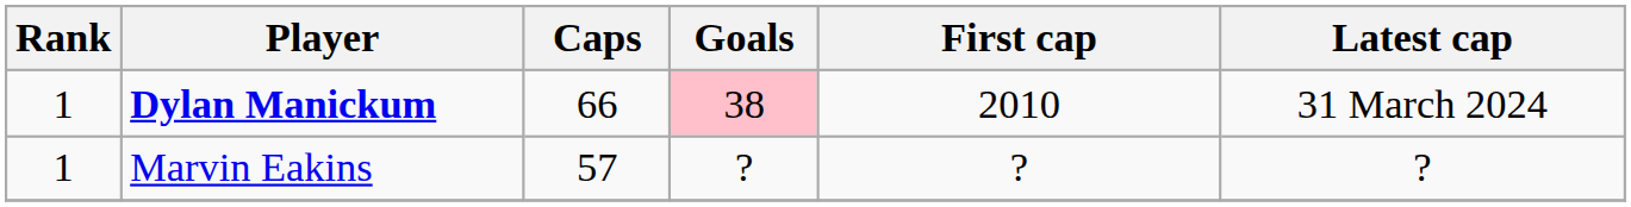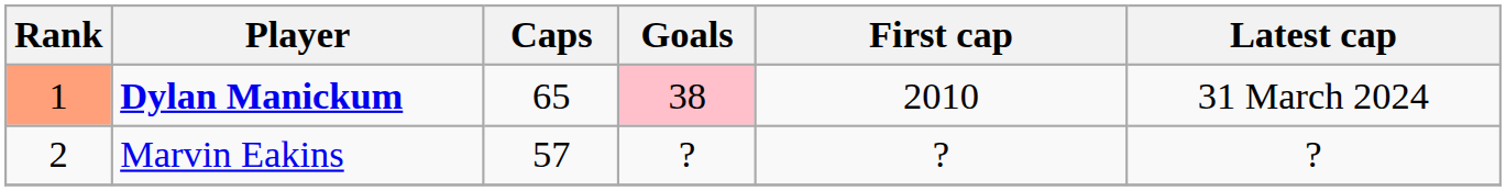Dylan Manickum | Rank: no background -> lightsalmon background
Dylan Manickum | Caps: 66 -> 65
Marvin Eakins | Rank: 1 -> 2
